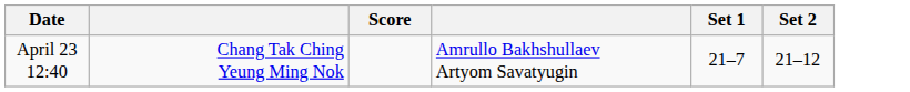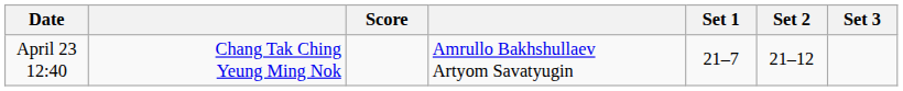+ column: Set 3
